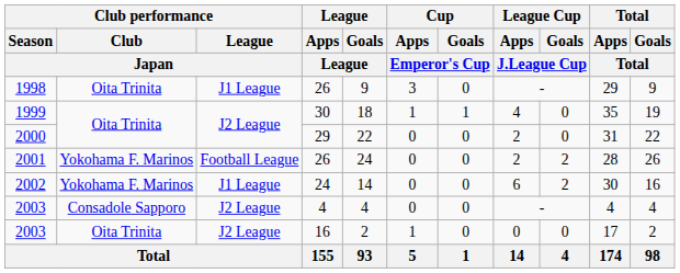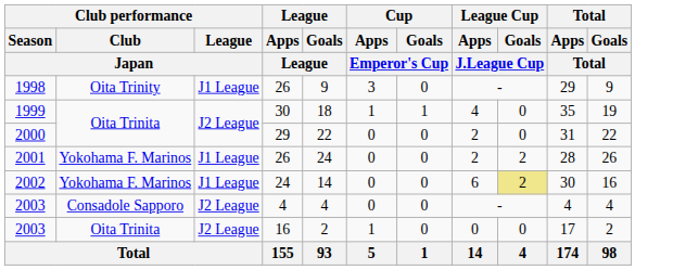1998 | Club performance / Club / Japan: Oita Trinita -> Oita Trinity
2001 | Club performance / League / Japan: Football League -> J1 League
2002 | League Cup / Goals / J.League Cup: no background -> khaki background
